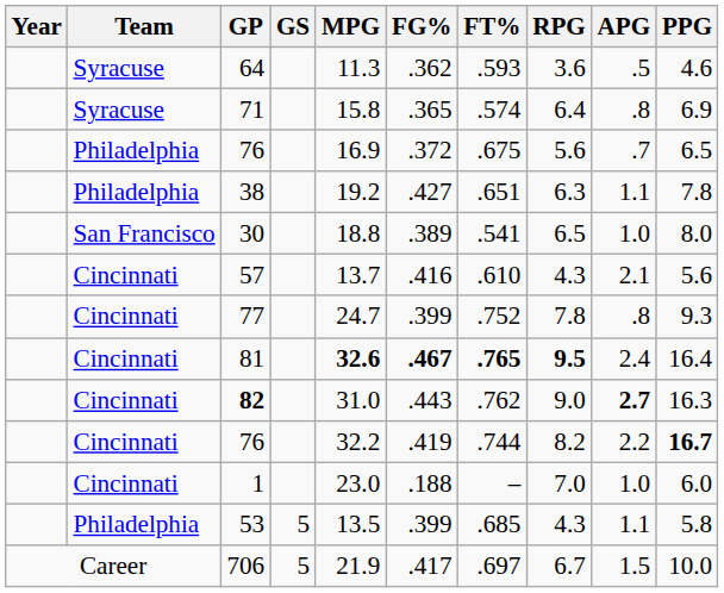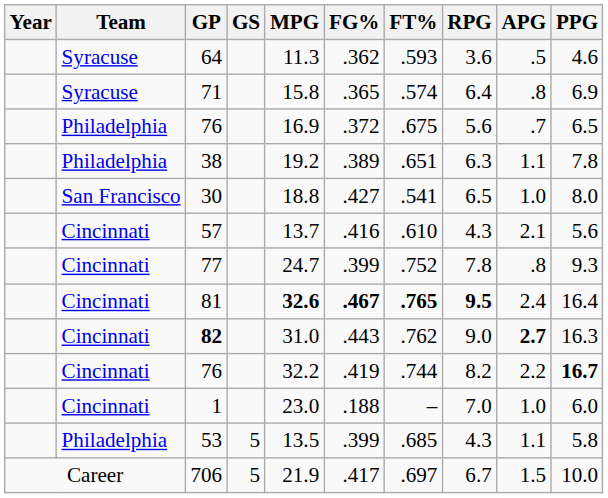38 | FG%: .427 -> .389
30 | FG%: .389 -> .427
